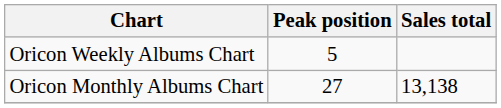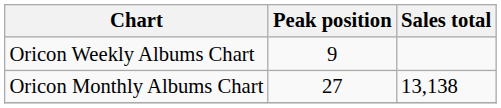Oricon Weekly Albums Chart | Peak position: 5 -> 9
